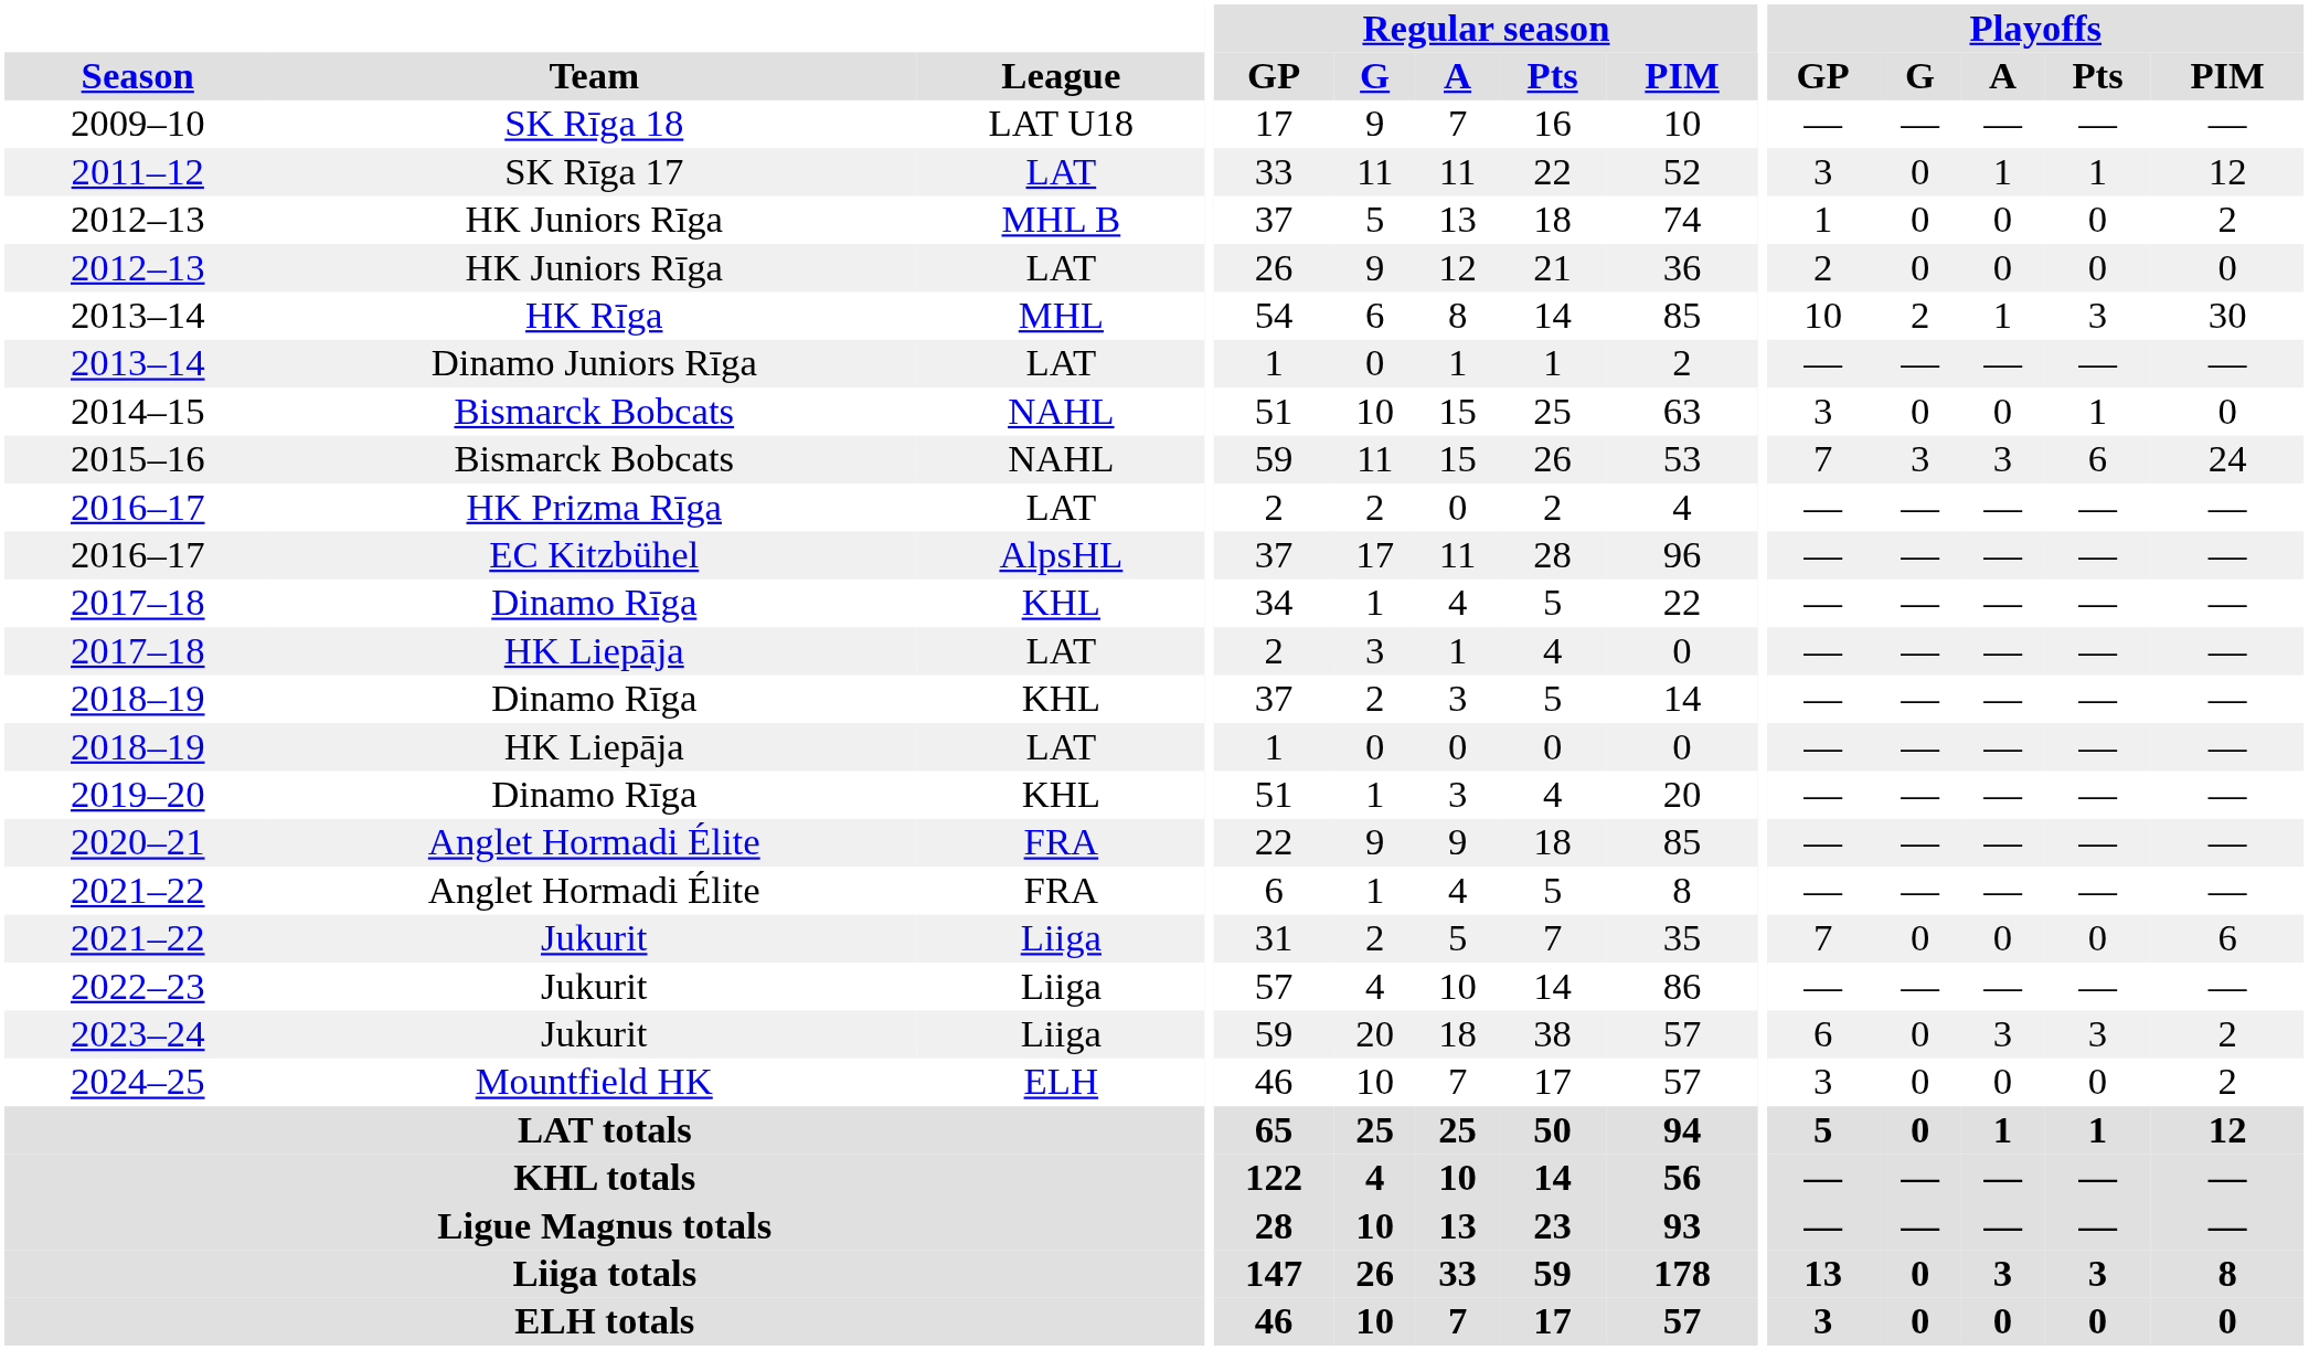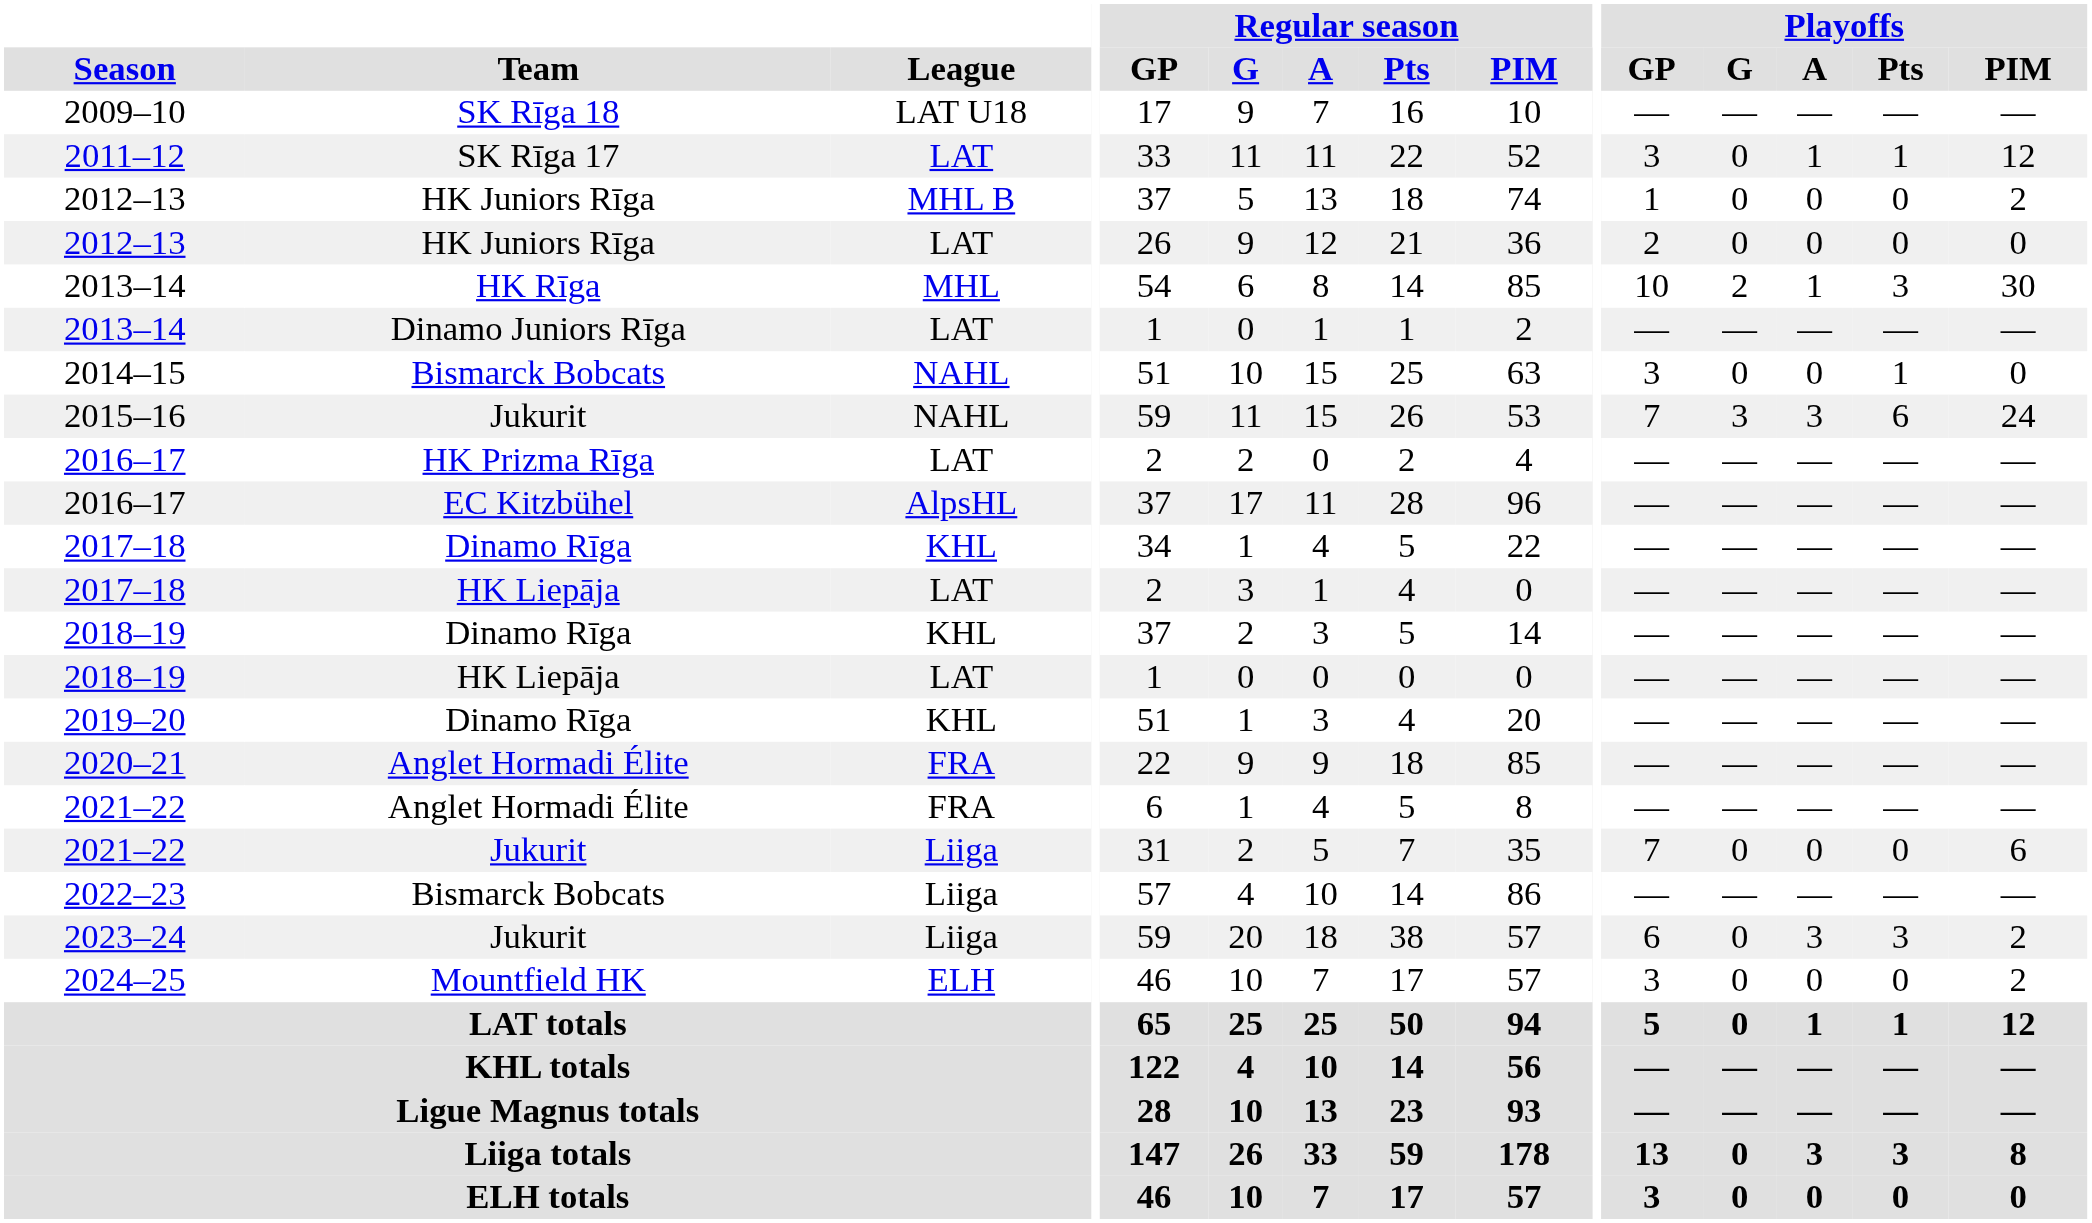2015–16 | Team: Bismarck Bobcats -> Jukurit
2022–23 | Team: Jukurit -> Bismarck Bobcats
